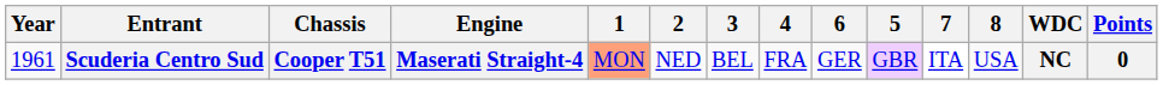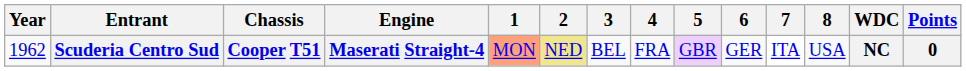columns swapped: 5 <-> 6
Scuderia Centro Sud | Year: 1961 -> 1962
Scuderia Centro Sud | 2: no background -> khaki background
